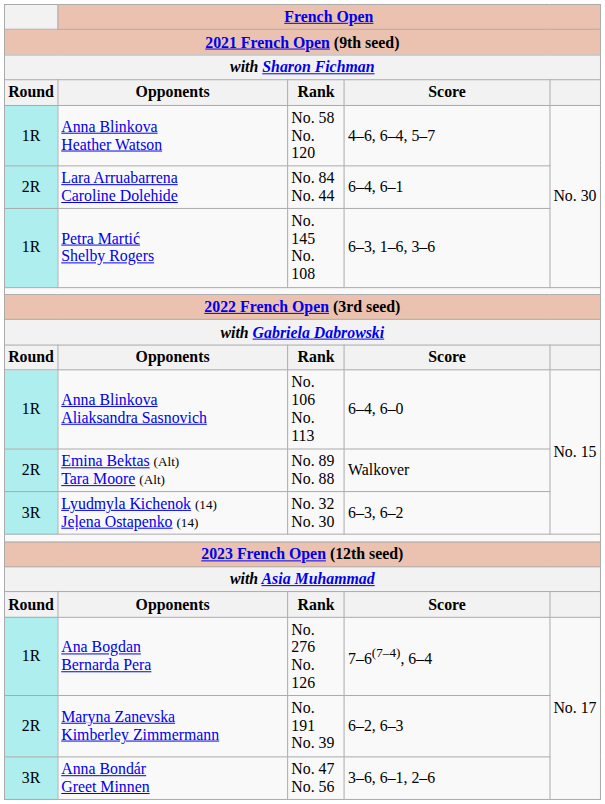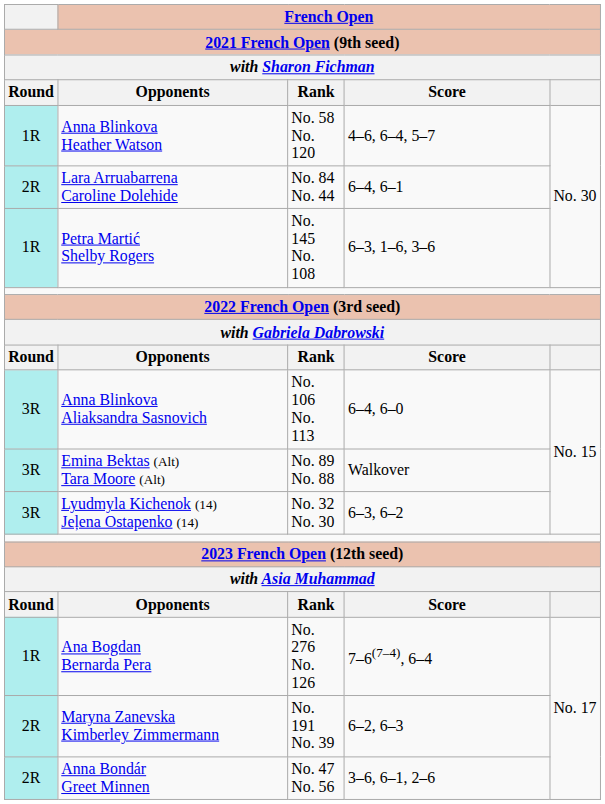Anna Blinkova Aliaksandra Sasnovich | Round: 1R -> 3R
Emina Bektas (Alt) Tara Moore (Alt) | Round: 2R -> 3R
Anna Bondár Greet Minnen | Round: 3R -> 2R
